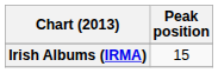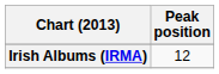Irish Albums (IRMA) | Peak position: 15 -> 12
